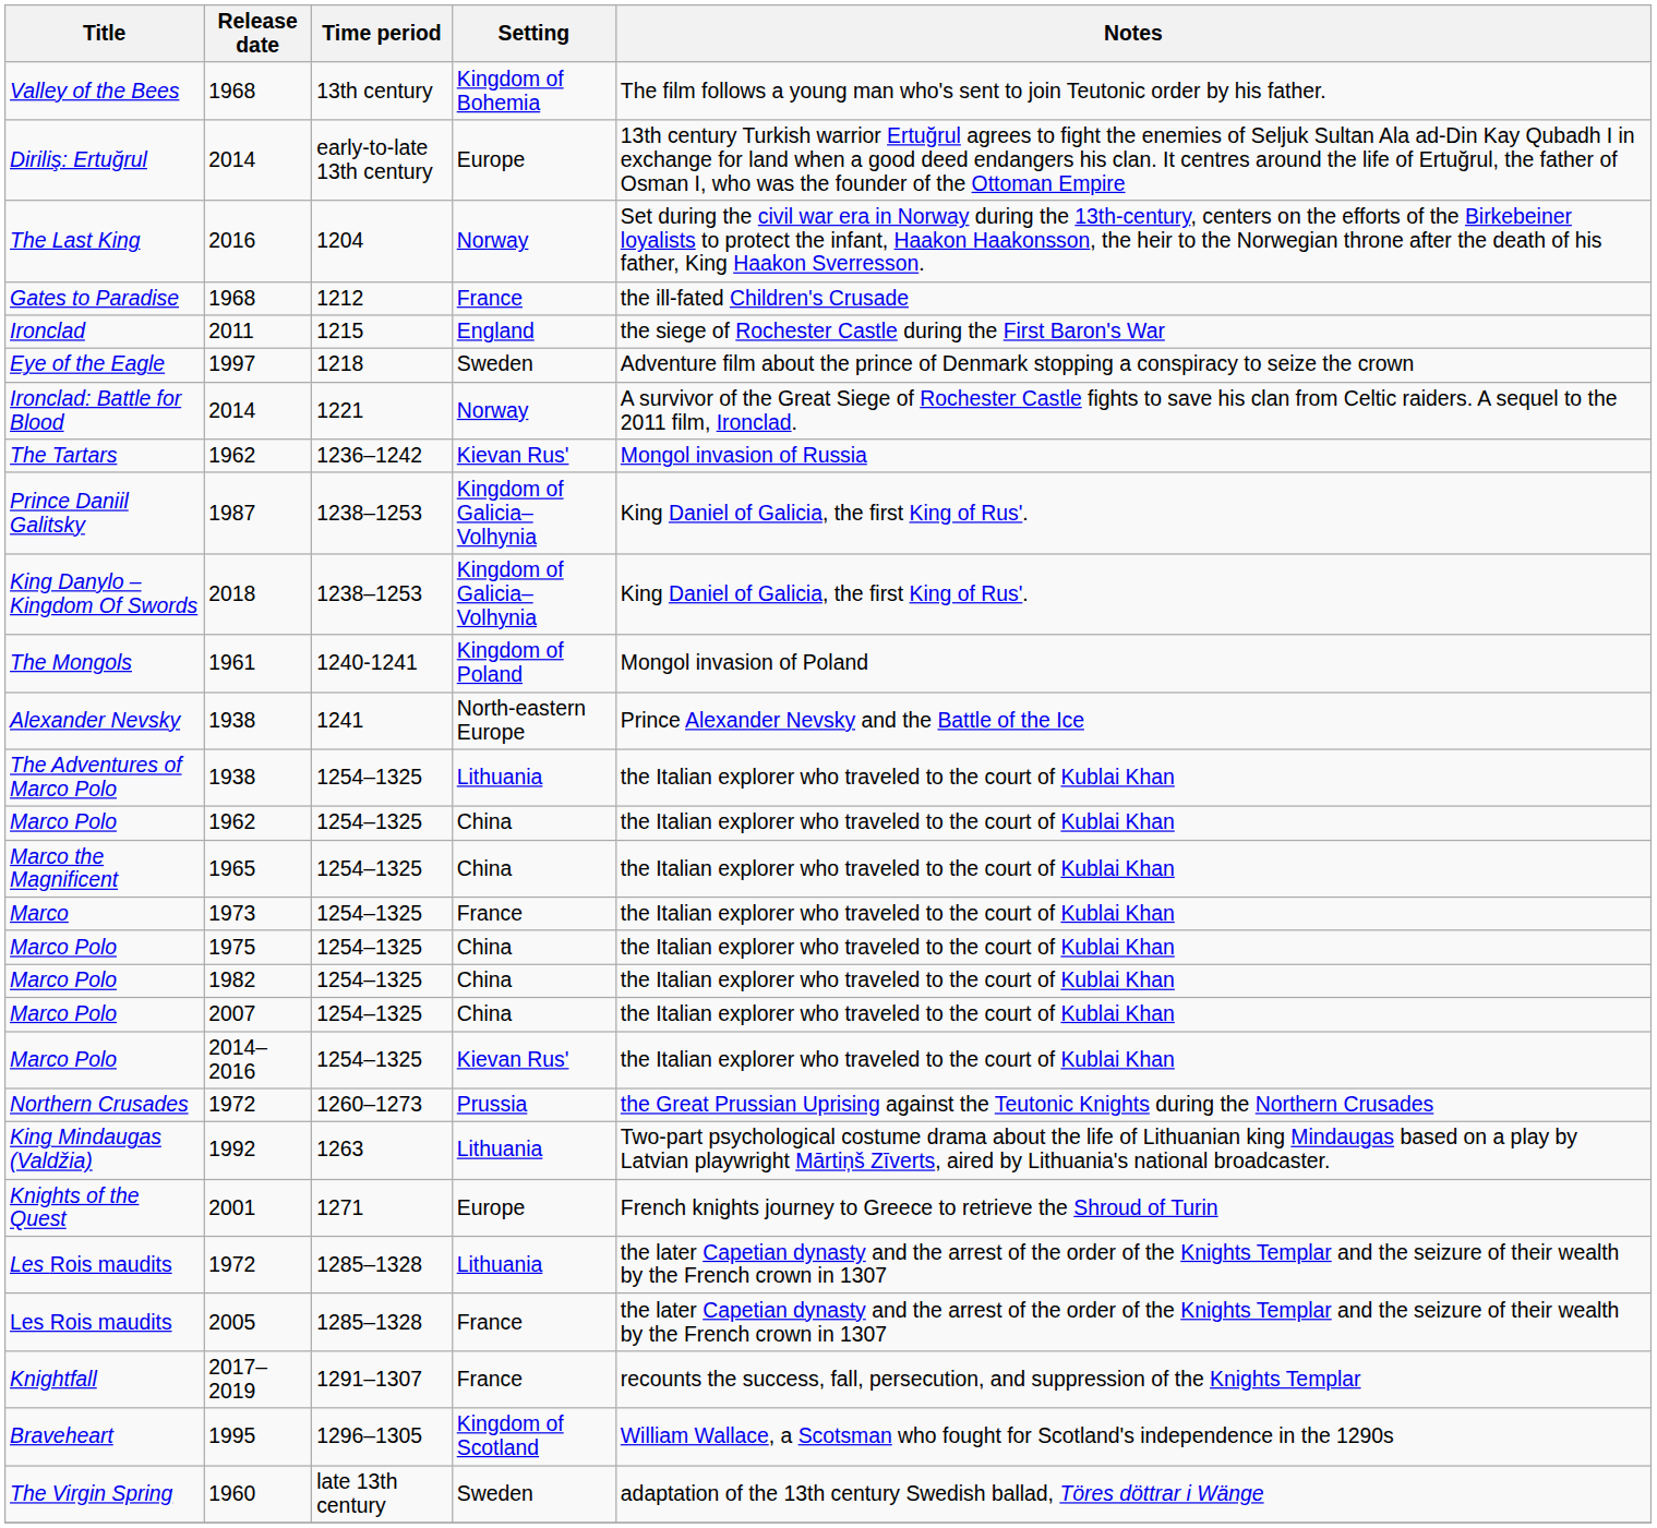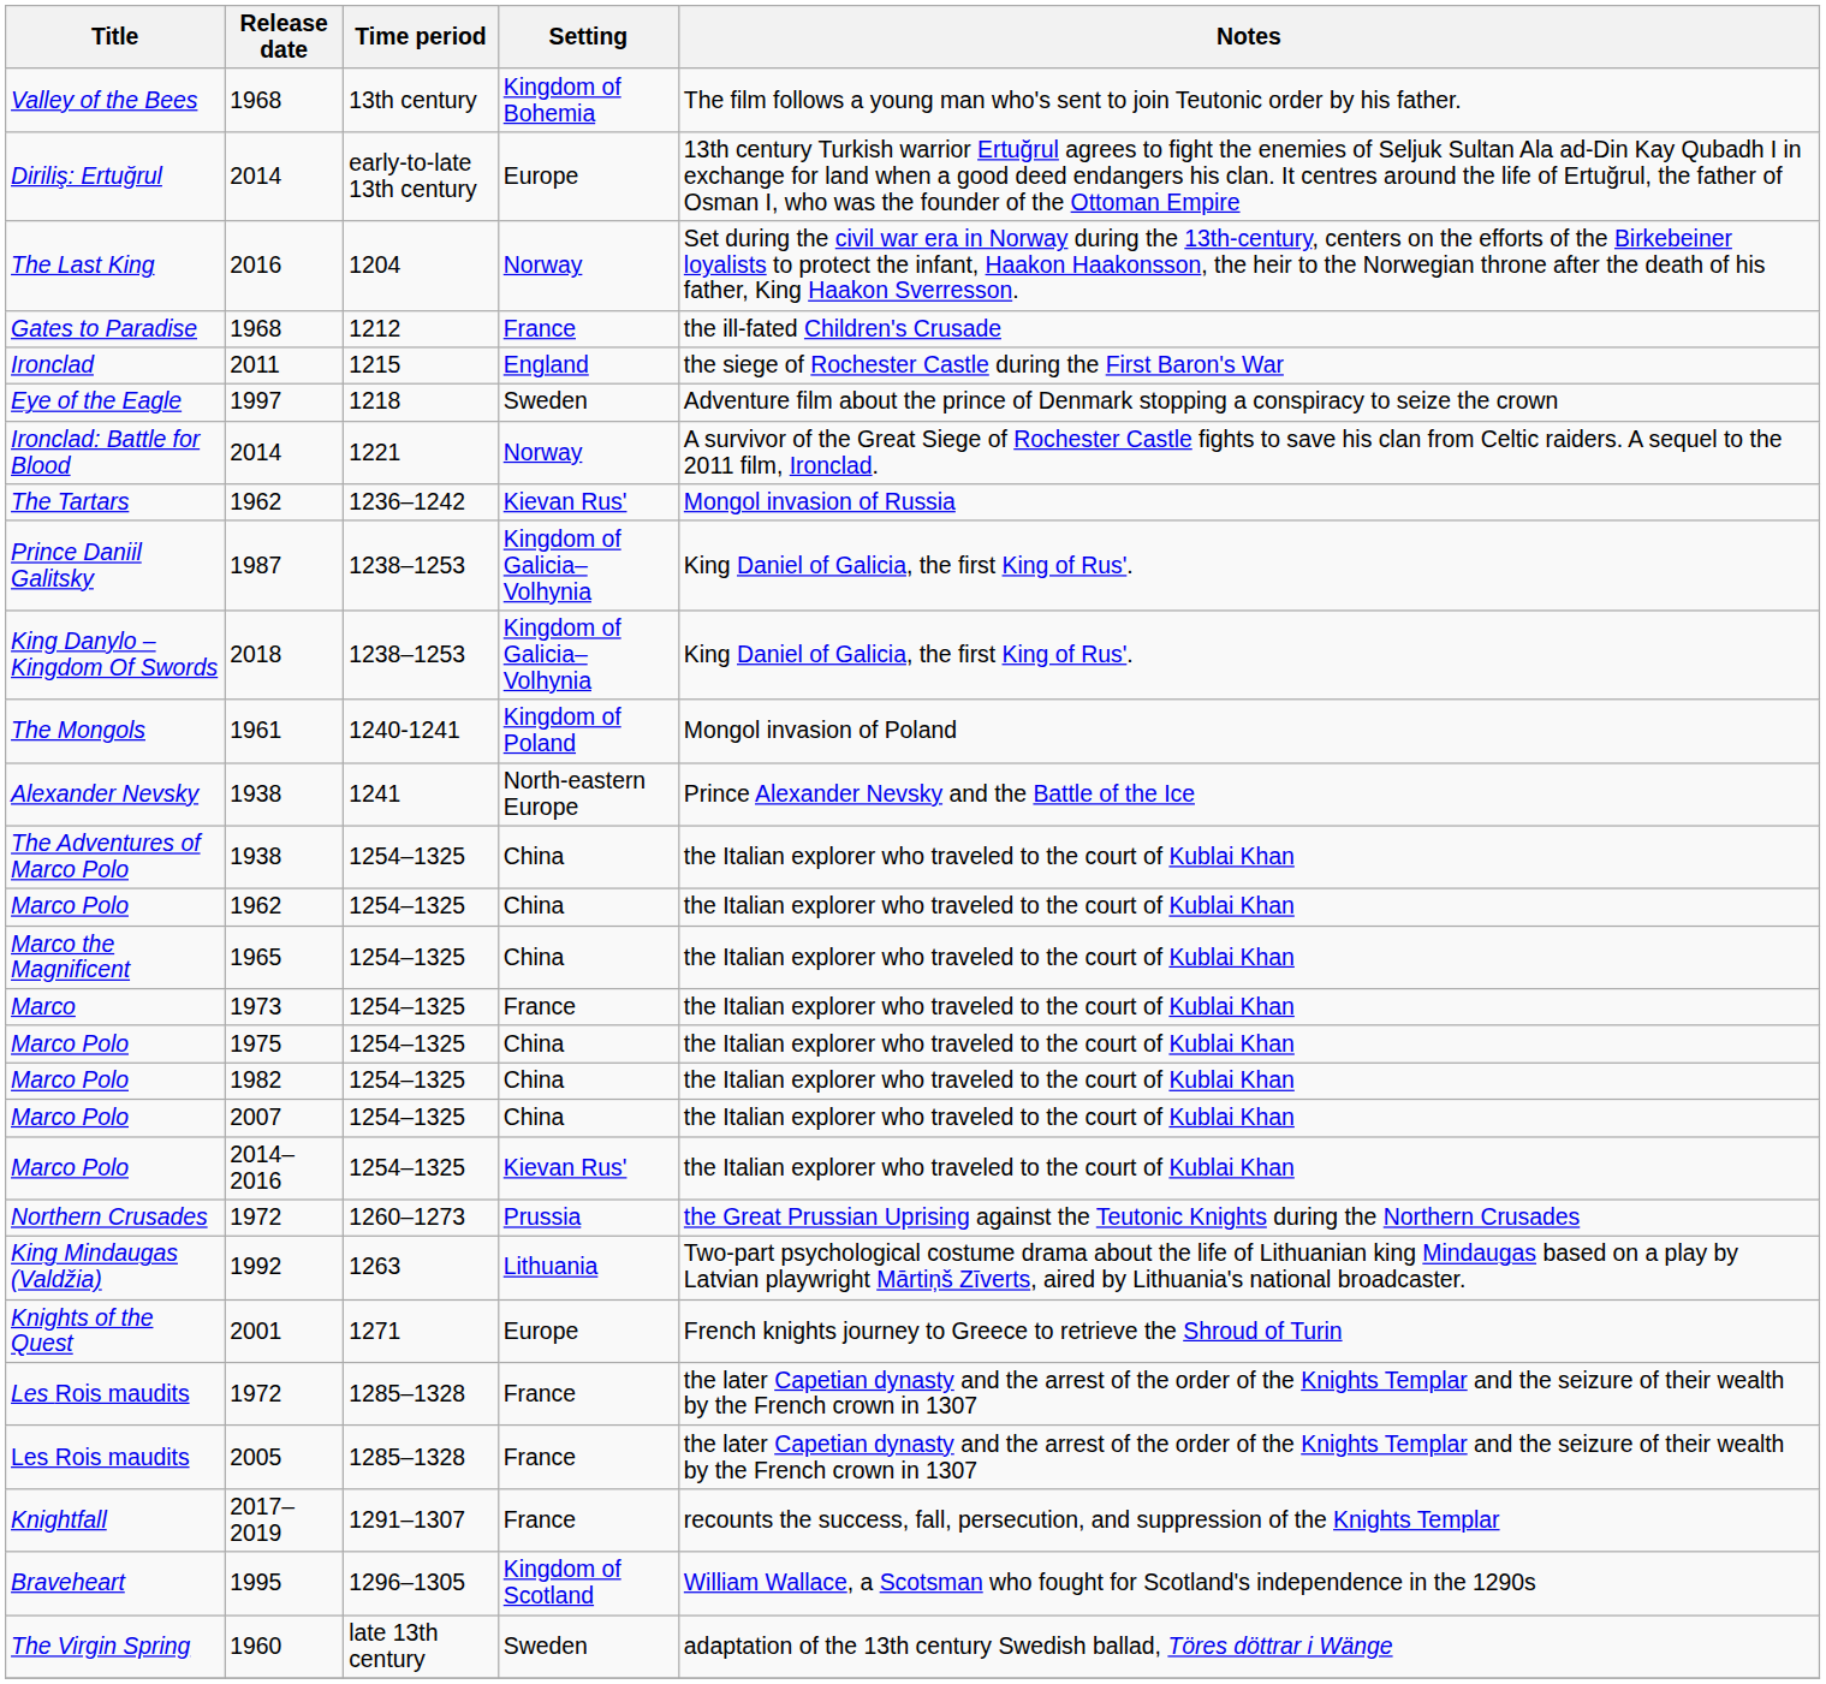The Adventures of Marco Polo | Setting: Lithuania -> China
Les Rois maudits / 1972 | Setting: Lithuania -> France
